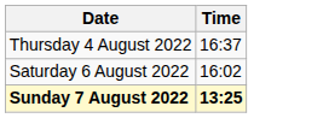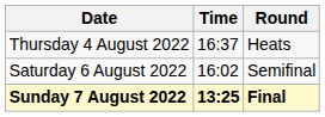+ column: Round | Heats | Semifinal | Final
